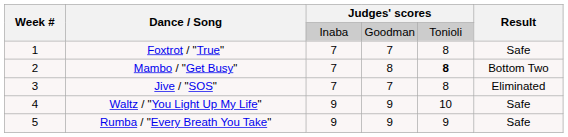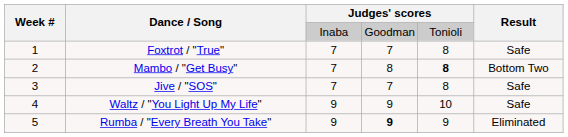Jive / "SOS" | Result: Eliminated -> Safe
Rumba / "Every Breath You Take" | column 4: normal -> bold
Rumba / "Every Breath You Take" | Result: Safe -> Eliminated
